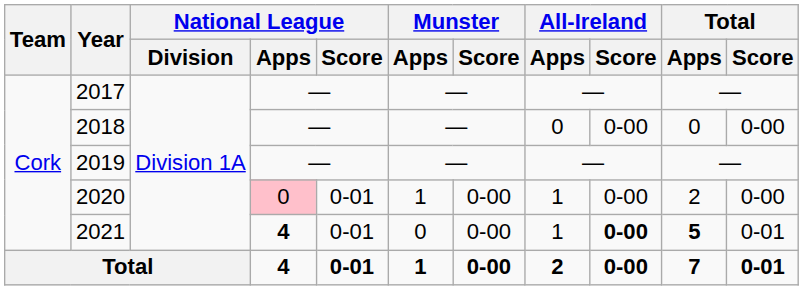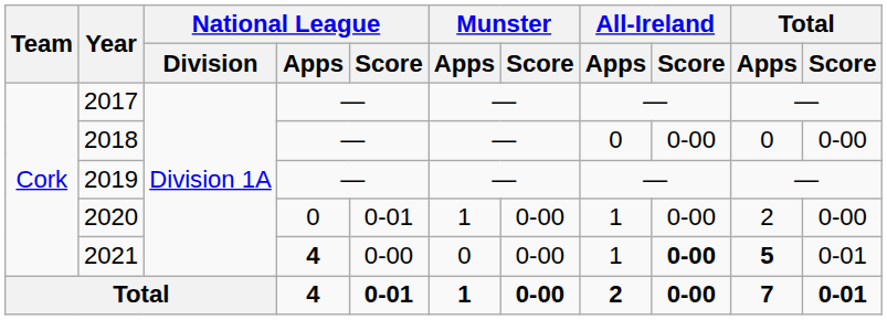2020 | National League / Apps: pink background -> no background
2021 | National League / Score: 0-01 -> 0-00
